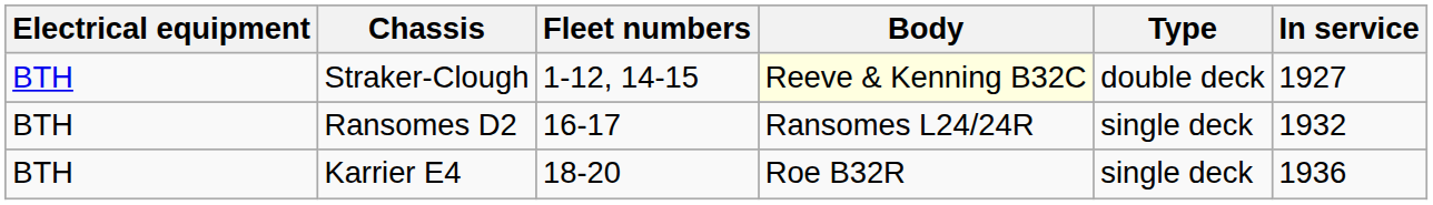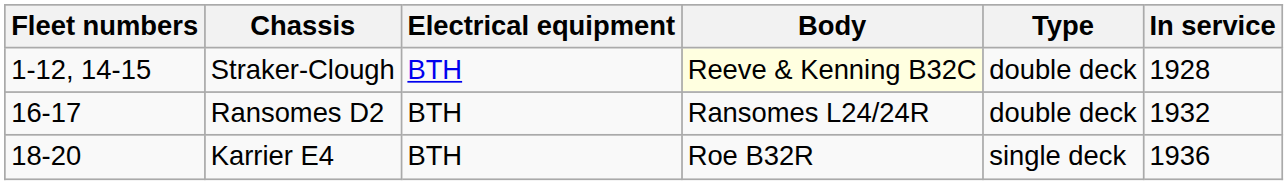columns swapped: Fleet numbers <-> Electrical equipment
Straker-Clough | In service: 1927 -> 1928
Ransomes D2 | Type: single deck -> double deck
